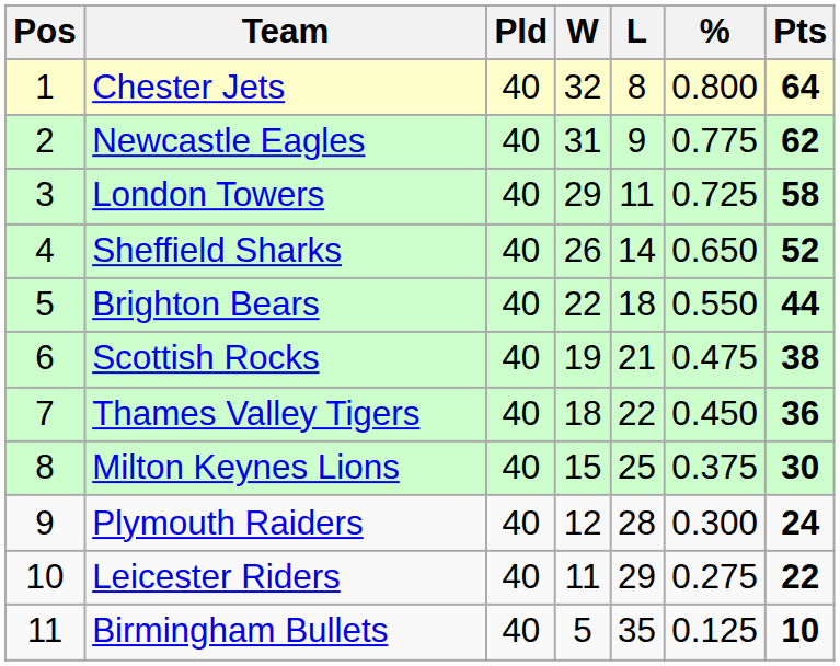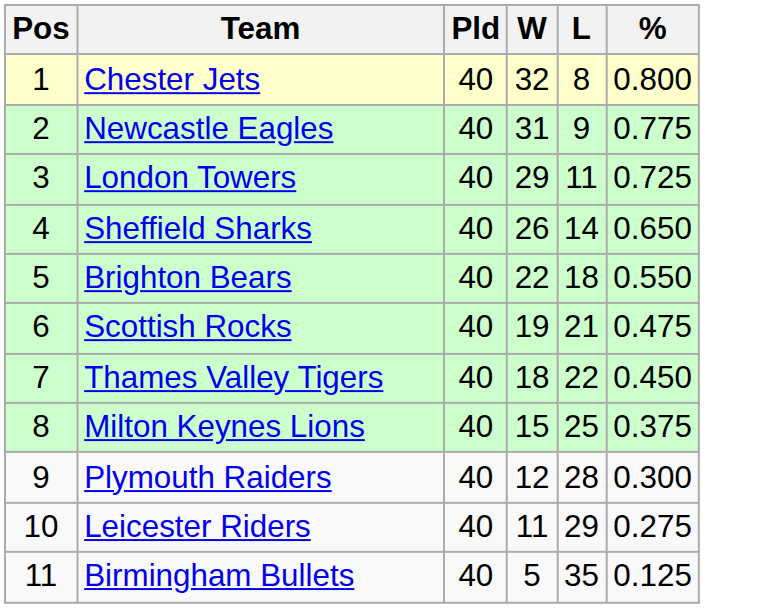- column: Pts | 64 | 62 | 58 | 52 | 44 | 38 | 36 | 30 | 24 | 22 | 10
